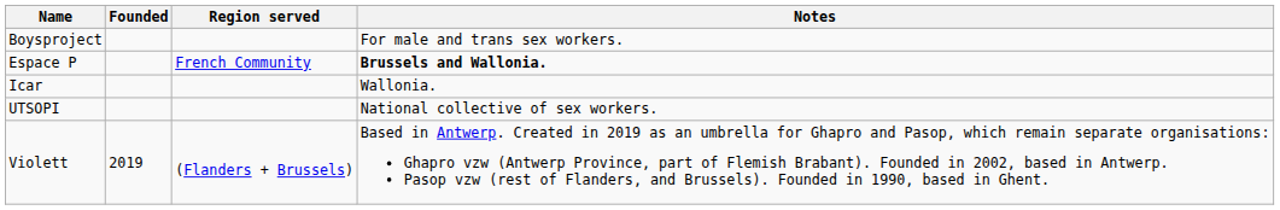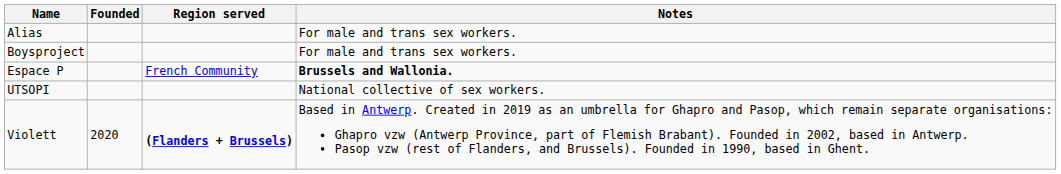+ row: Alias | For male and trans sex workers.
- row: Icar | Wallonia.
Violett | Founded: 2019 -> 2020
Violett | Region served: normal -> bold
